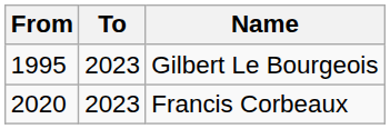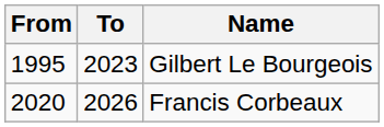Francis Corbeaux | To: 2023 -> 2026
